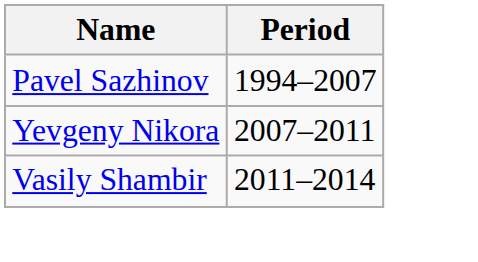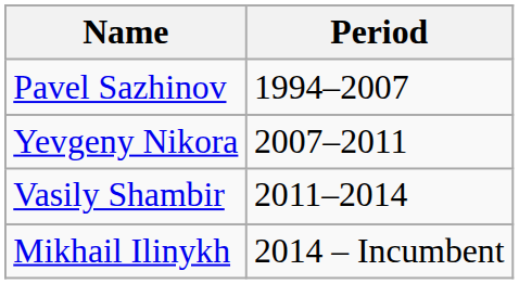+ row: Mikhail Ilinykh | 2014 – Incumbent
